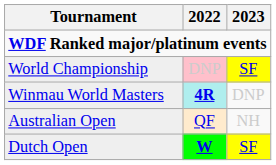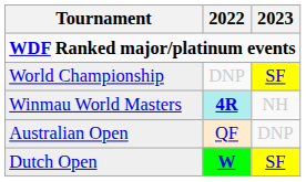World Championship | 2022: pink background -> no background
Winmau World Masters | 2023: DNP -> NH
Australian Open | 2023: NH -> DNP
